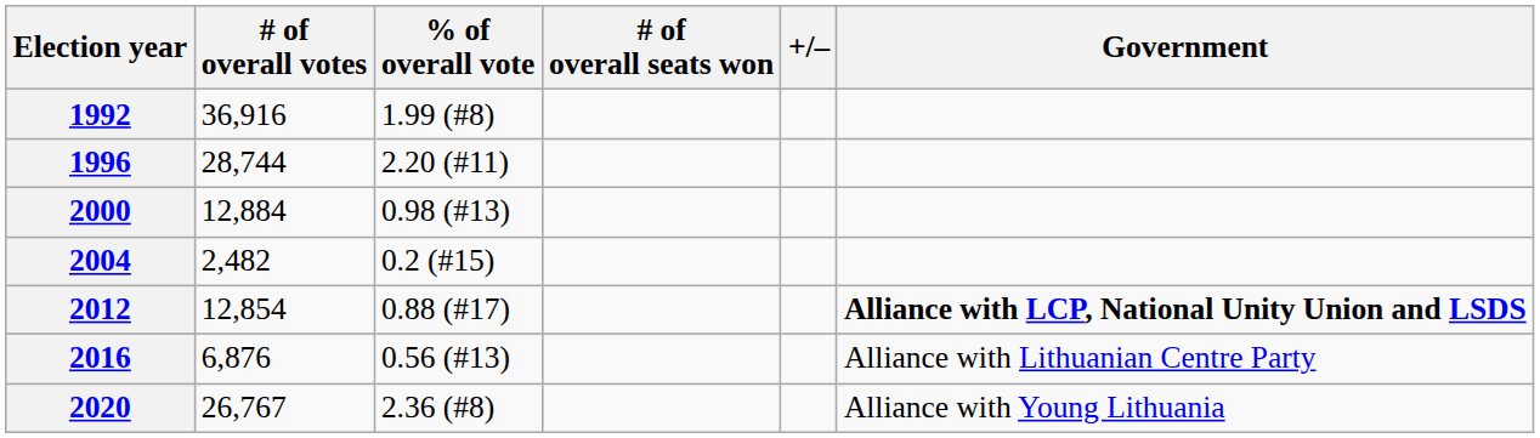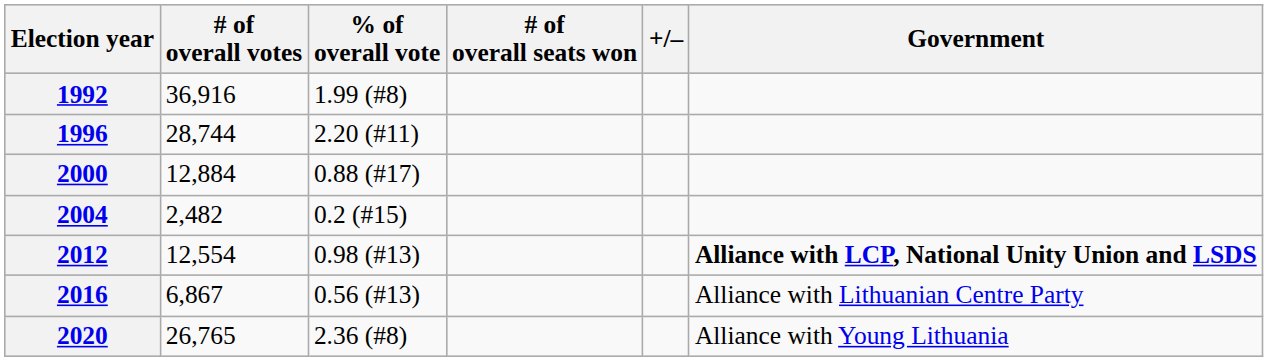2000 | % of overall vote: 0.98 (#13) -> 0.88 (#17)
2012 | # of overall votes: 12,854 -> 12,554
2012 | % of overall vote: 0.88 (#17) -> 0.98 (#13)
2016 | # of overall votes: 6,876 -> 6,867
2020 | # of overall votes: 26,767 -> 26,765
